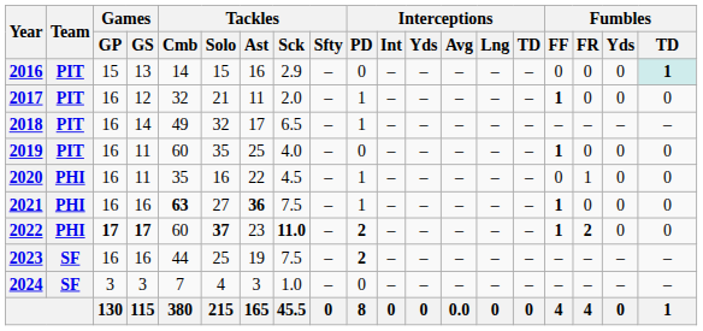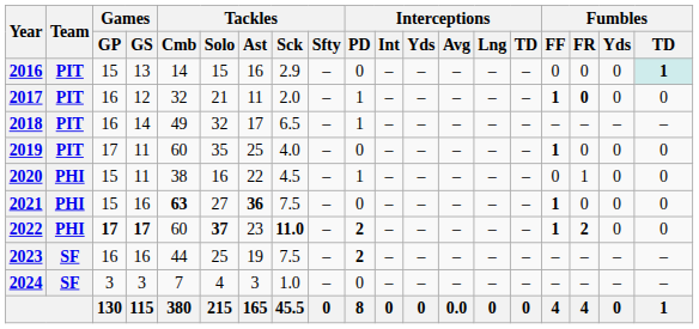2017 | Fumbles / FR: normal -> bold
2019 | Games / GP: 16 -> 17
2020 | Games / GP: 16 -> 15
2020 | Tackles / Cmb: 35 -> 38
2021 | Games / GP: 16 -> 15
2021 | Interceptions / PD: 1 -> 0
